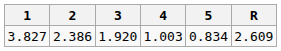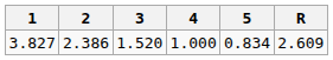3.827 | 3: 1.920 -> 1.520
3.827 | 4: 1.003 -> 1.000
